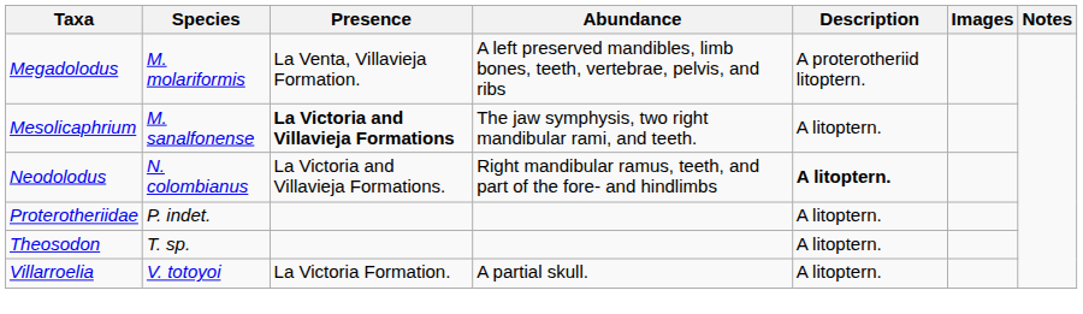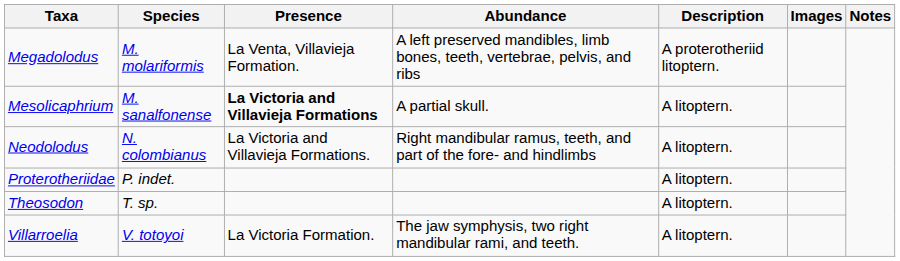Mesolicaphrium | Abundance: The jaw symphysis, two right mandibular rami, and teeth. -> A partial skull.
Neodolodus | Description: bold -> normal
Villarroelia | Abundance: A partial skull. -> The jaw symphysis, two right mandibular rami, and teeth.
